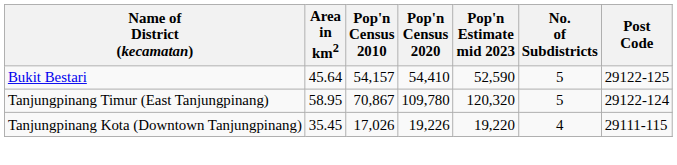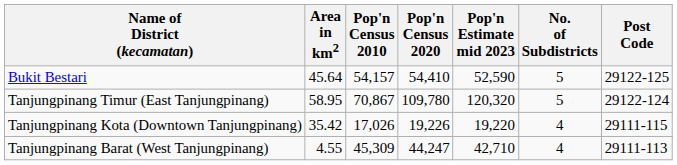Tanjungpinang Kota (Downtown Tanjungpinang) | Area in km2: 35.45 -> 35.42
+ row: Tanjungpinang Barat (West Tanjungpinang) | 4.55 | 45,309 | 44,247 | 42,710 | 4 | 29111-113
